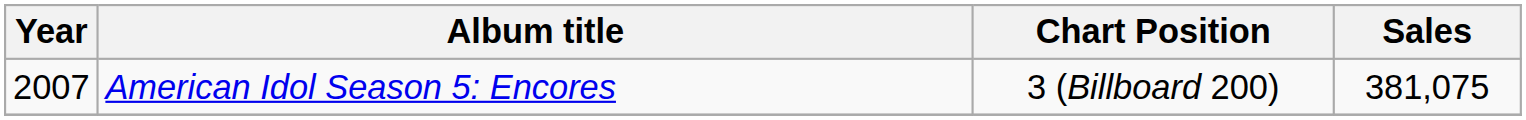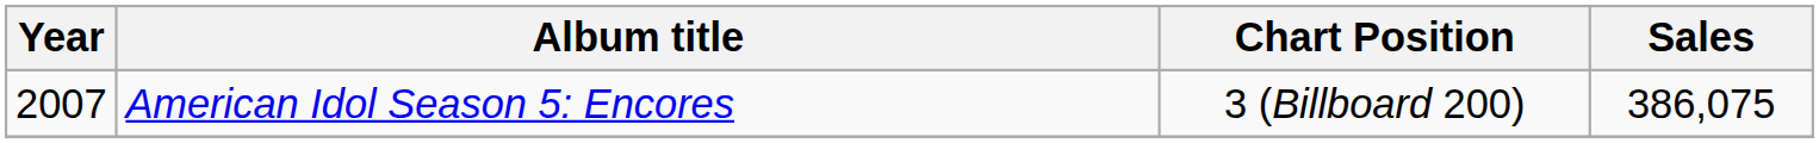American Idol Season 5: Encores | Sales: 381,075 -> 386,075
